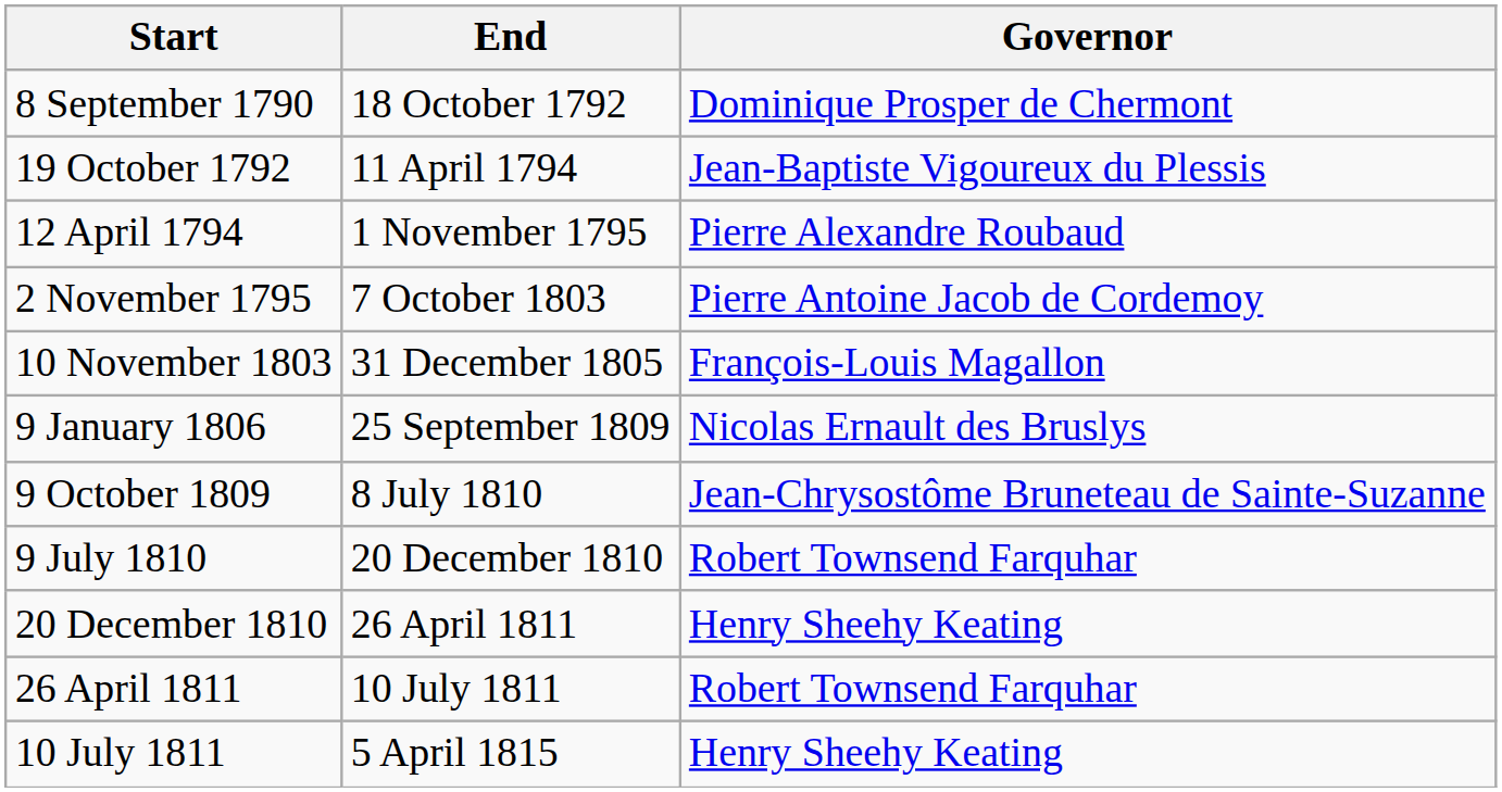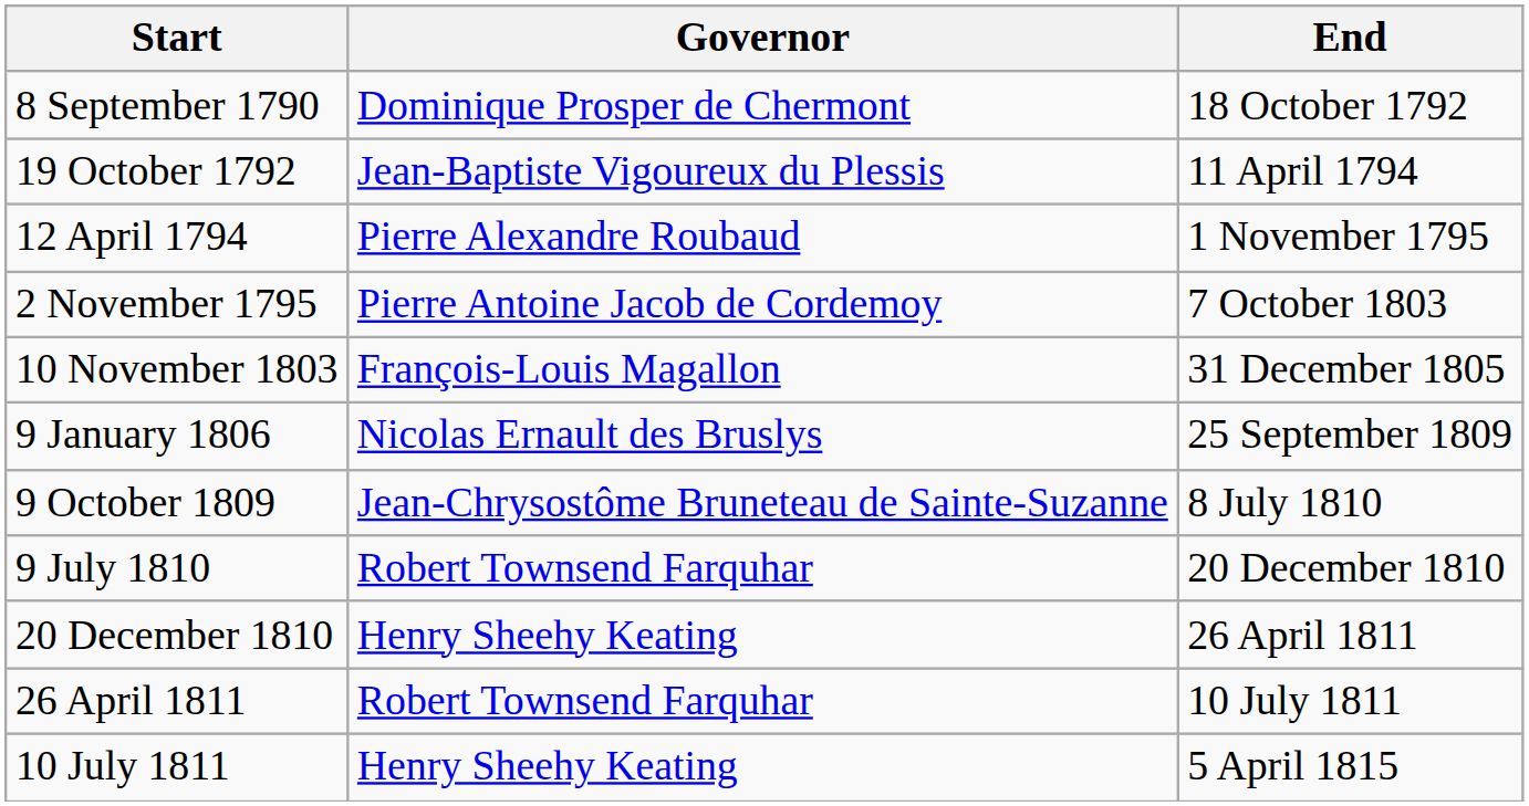columns swapped: End <-> Governor
